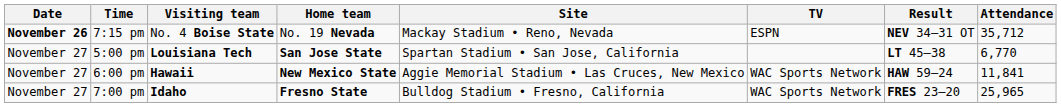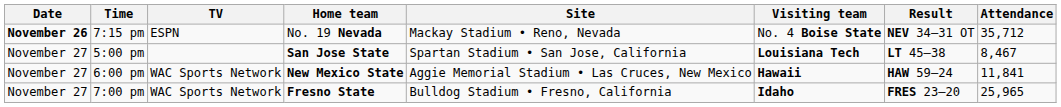columns swapped: Visiting team <-> TV
5:00 pm | Attendance: 6,770 -> 8,467
